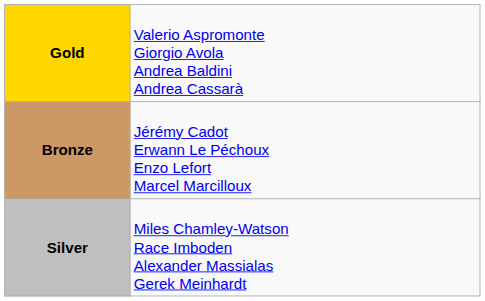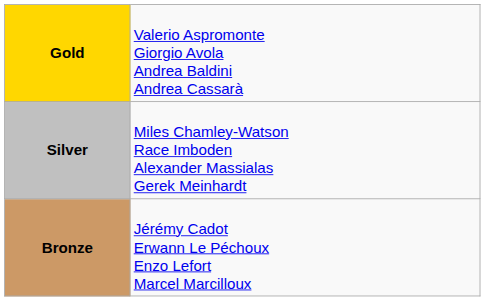rows swapped: Silver <-> Bronze
